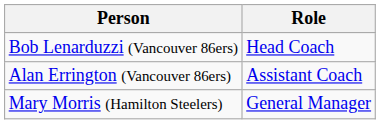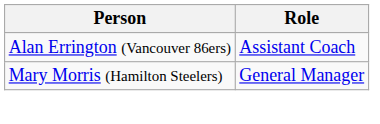- row: Bob Lenarduzzi (Vancouver 86ers) | Head Coach
